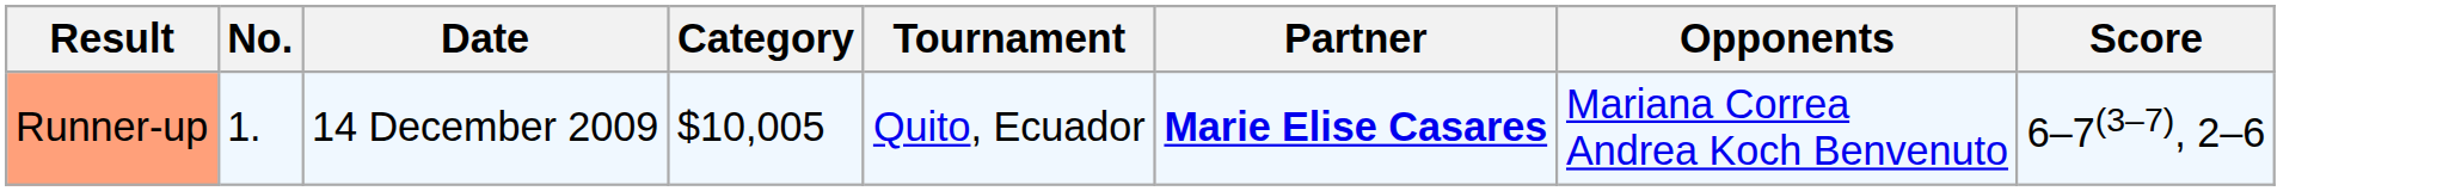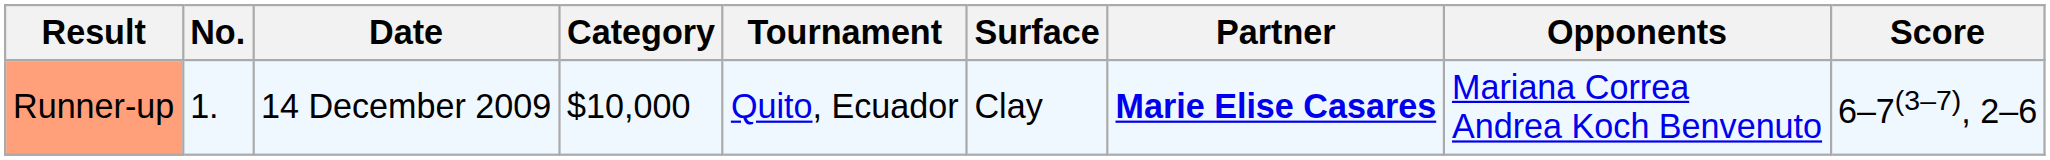+ column: Surface | Clay
Runner-up | Category: $10,005 -> $10,000
